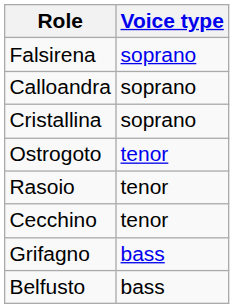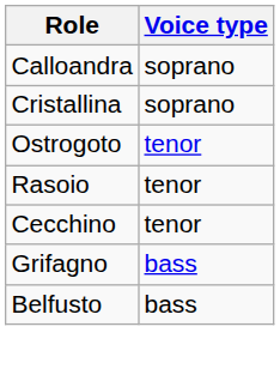- row: Falsirena | soprano
